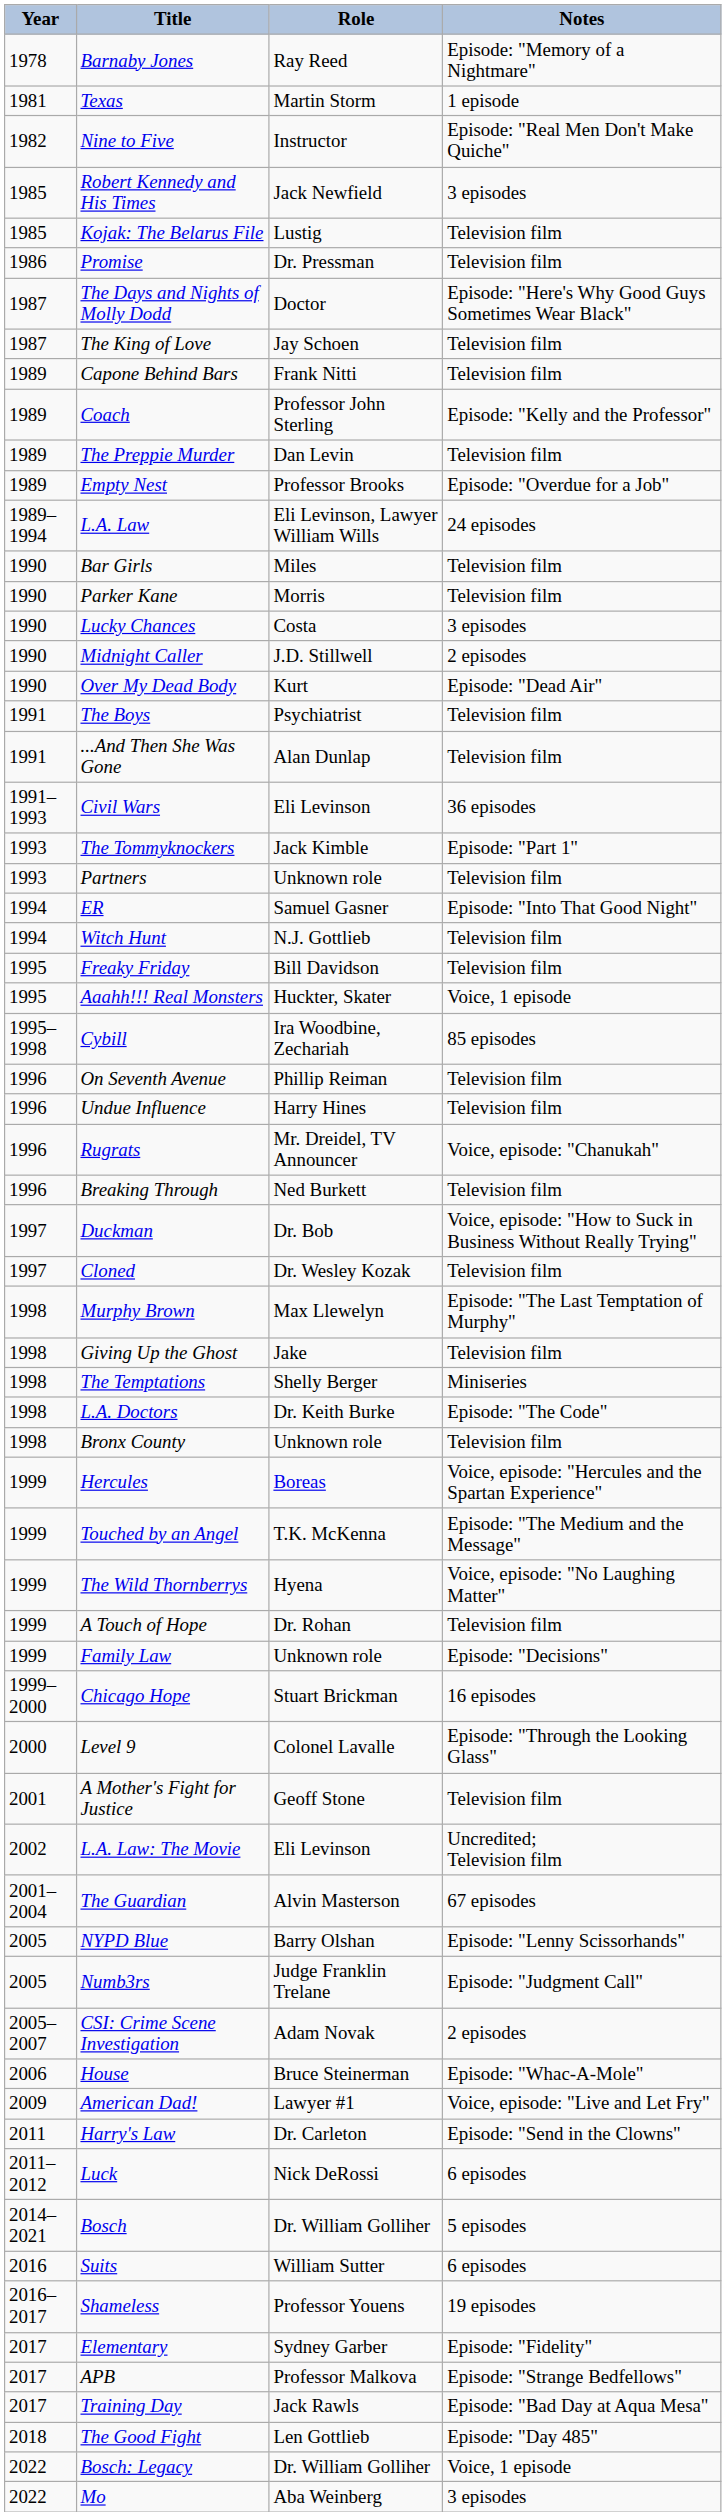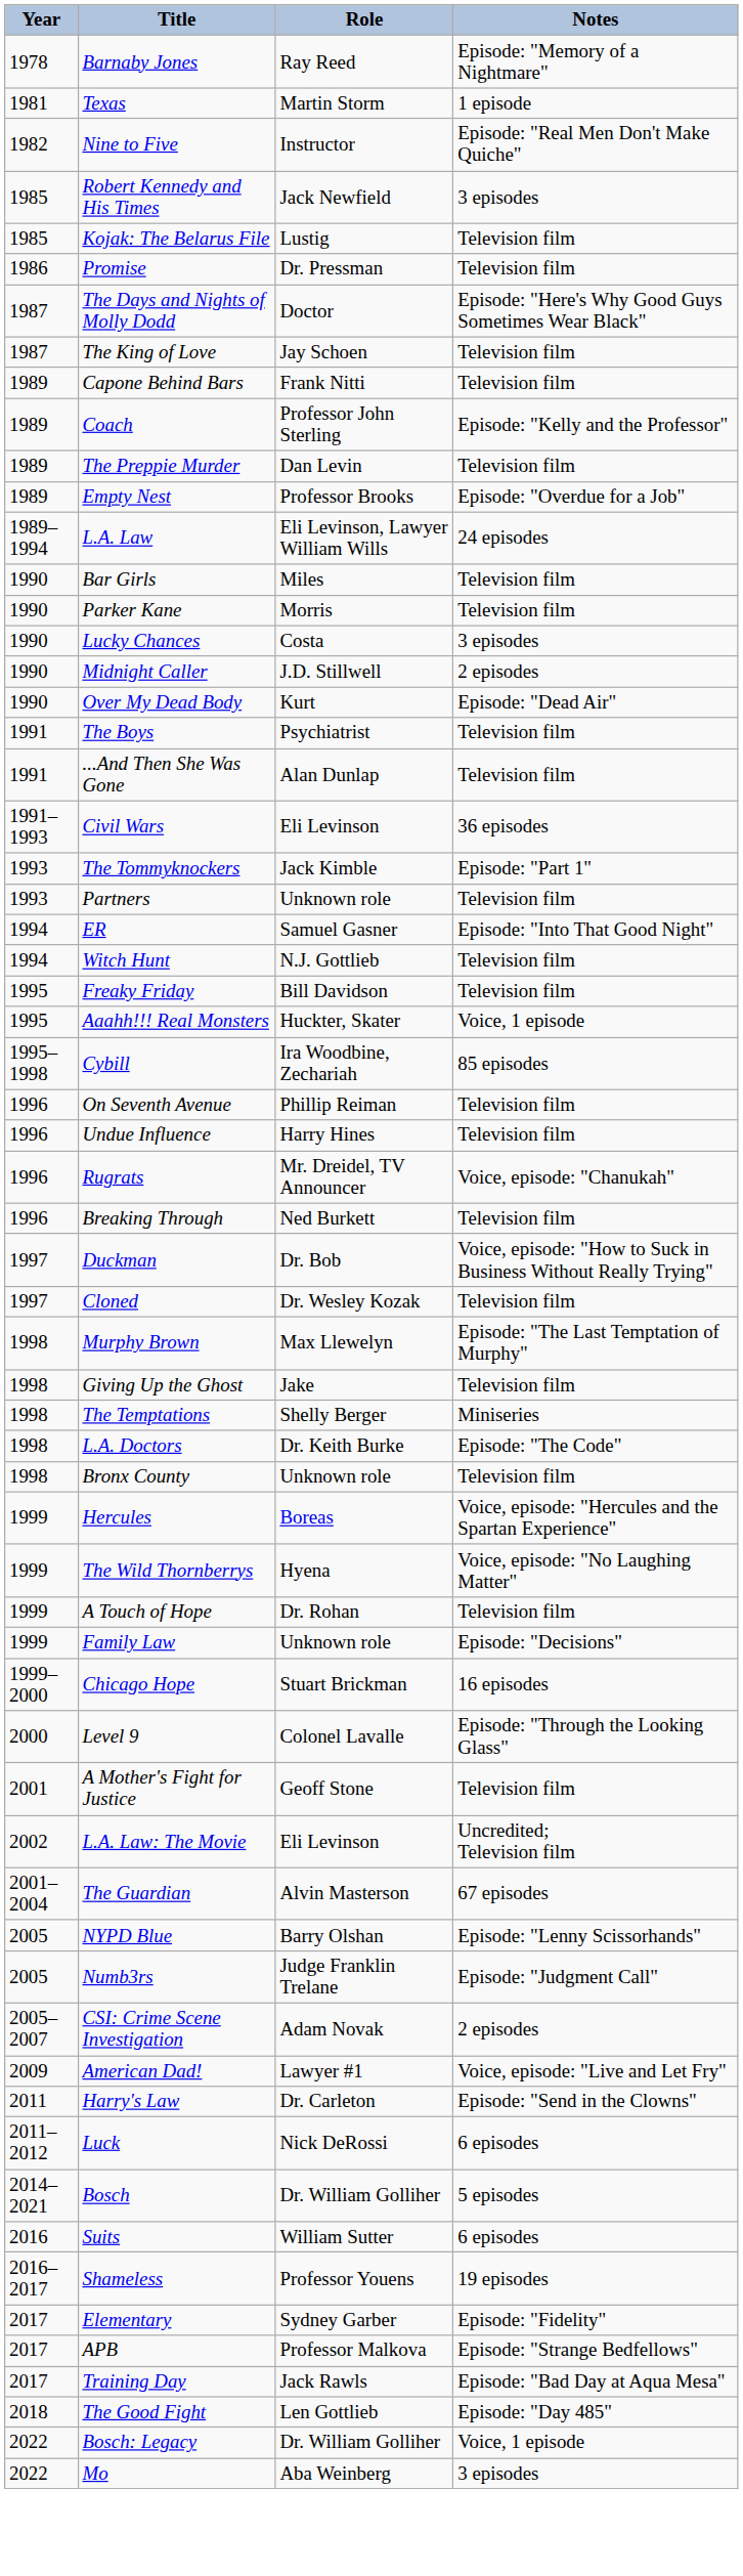- row: 1999 | Touched by an Angel | T.K. McKenna | Episode: "The Medium and the Message"
- row: 2006 | House | Bruce Steinerman | Episode: "Whac-A-Mole"
